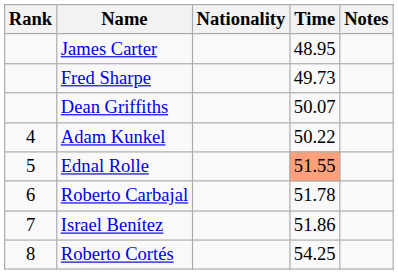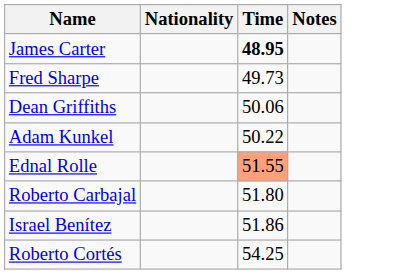- column: Rank | 4 | 5 | 6 | 7 | 8
James Carter | Time: normal -> bold
Dean Griffiths | Time: 50.07 -> 50.06
Roberto Carbajal | Time: 51.78 -> 51.80
